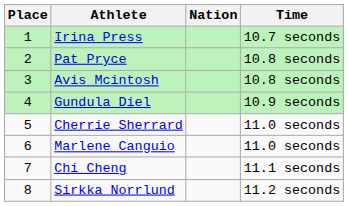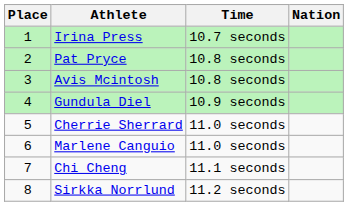columns swapped: Nation <-> Time
